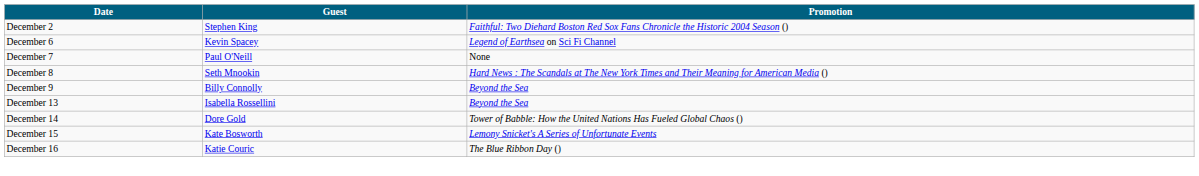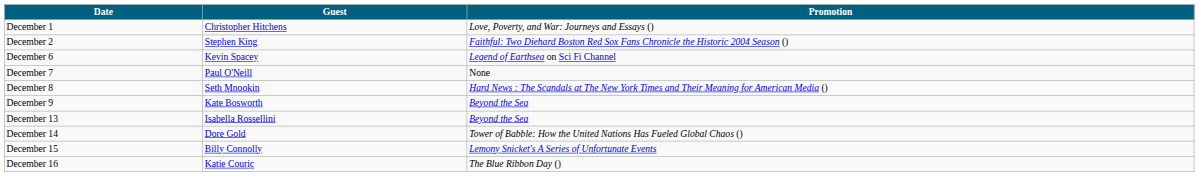+ row: December 1 | Christopher Hitchens | Love, Poverty, and War: Journeys and Essays ()
December 9 | Guest: Billy Connolly -> Kate Bosworth
December 15 | Guest: Kate Bosworth -> Billy Connolly
